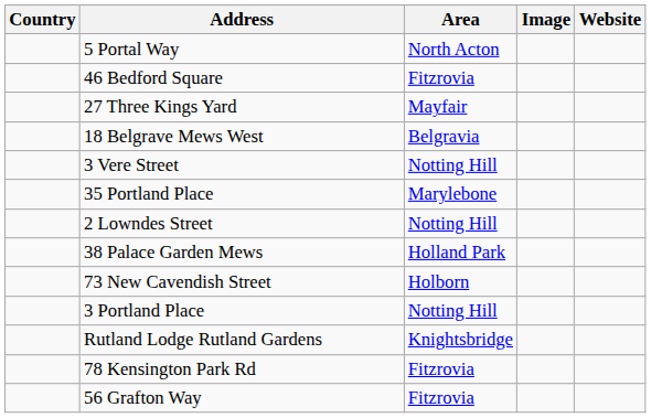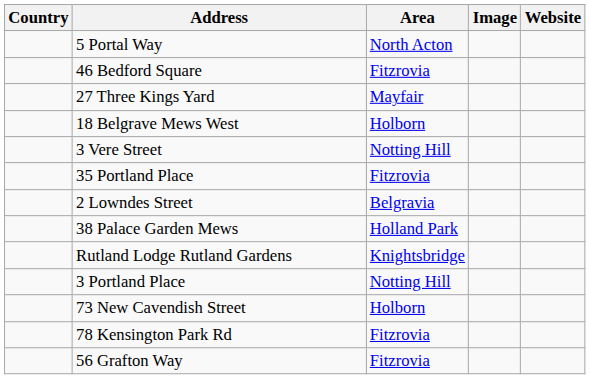18 Belgrave Mews West | Area: Belgravia -> Holborn
35 Portland Place | Area: Marylebone -> Fitzrovia
2 Lowndes Street | Area: Notting Hill -> Belgravia
rows swapped: 73 New Cavendish Street <-> Rutland Lodge Rutland Gardens
